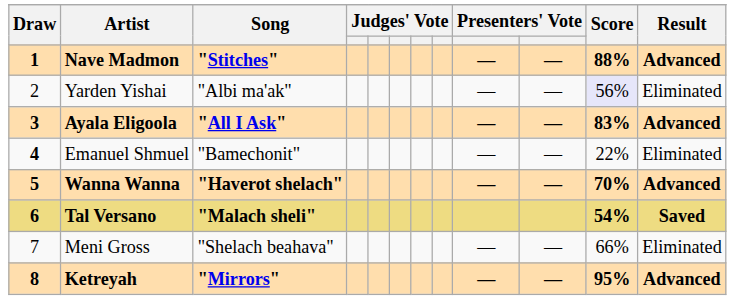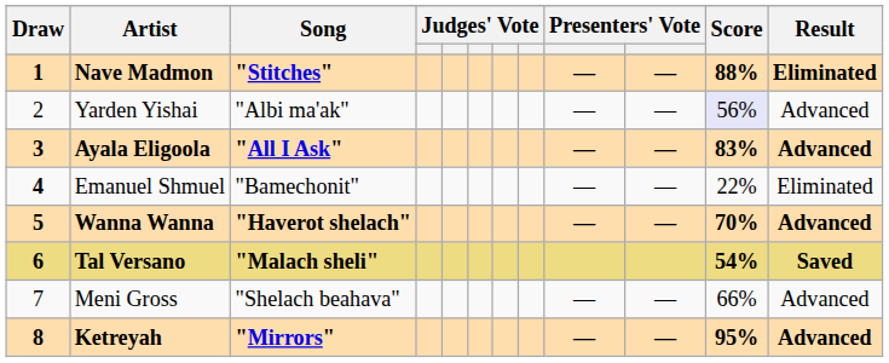Nave Madmon | Result: Advanced -> Eliminated
Yarden Yishai | Result: Eliminated -> Advanced
Meni Gross | Result: Eliminated -> Advanced
